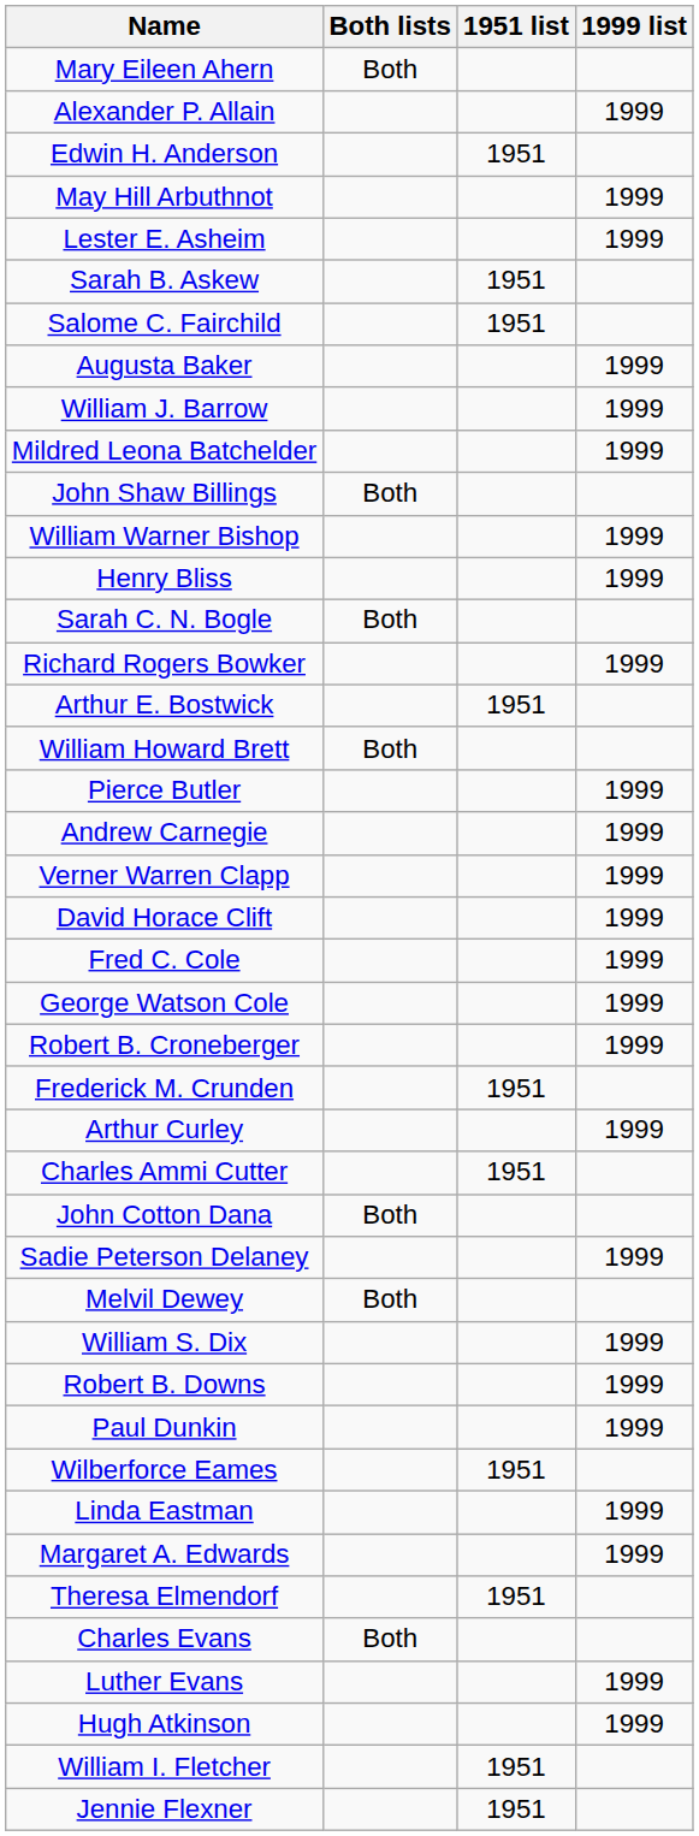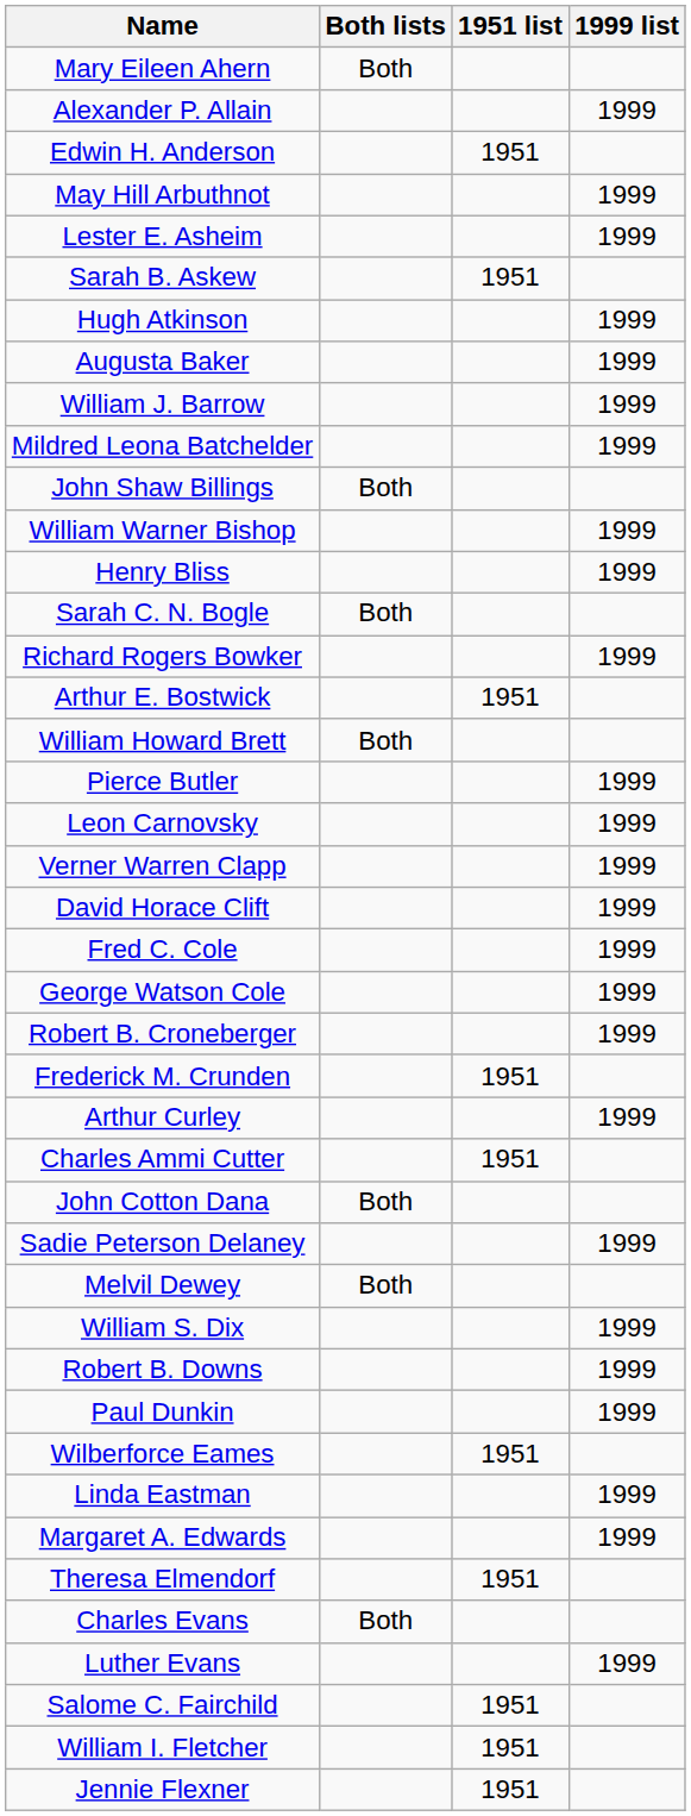rows swapped: Hugh Atkinson <-> Salome C. Fairchild
- row: Andrew Carnegie | 1999
+ row: Leon Carnovsky | 1999
